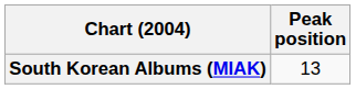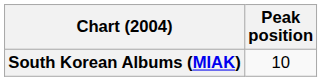South Korean Albums (MIAK) | Peak position: 13 -> 10
